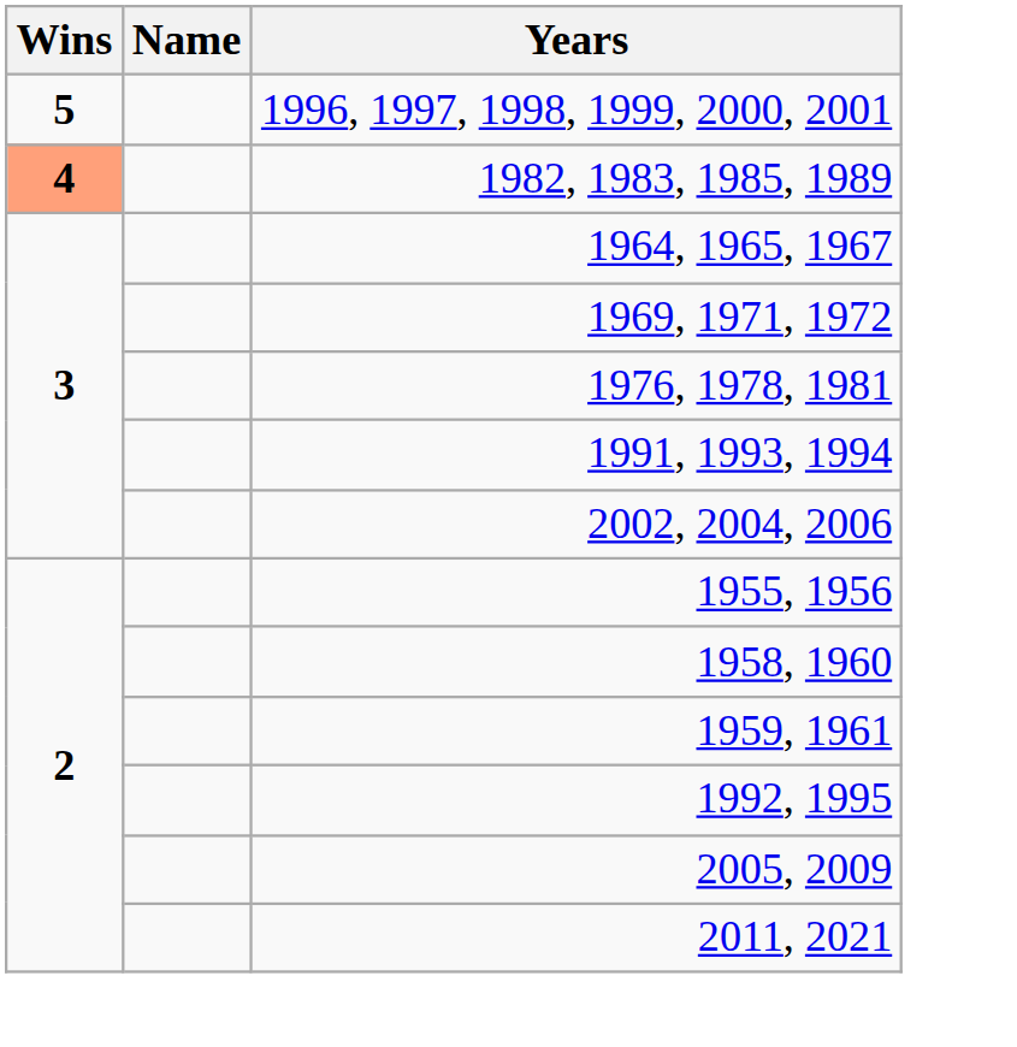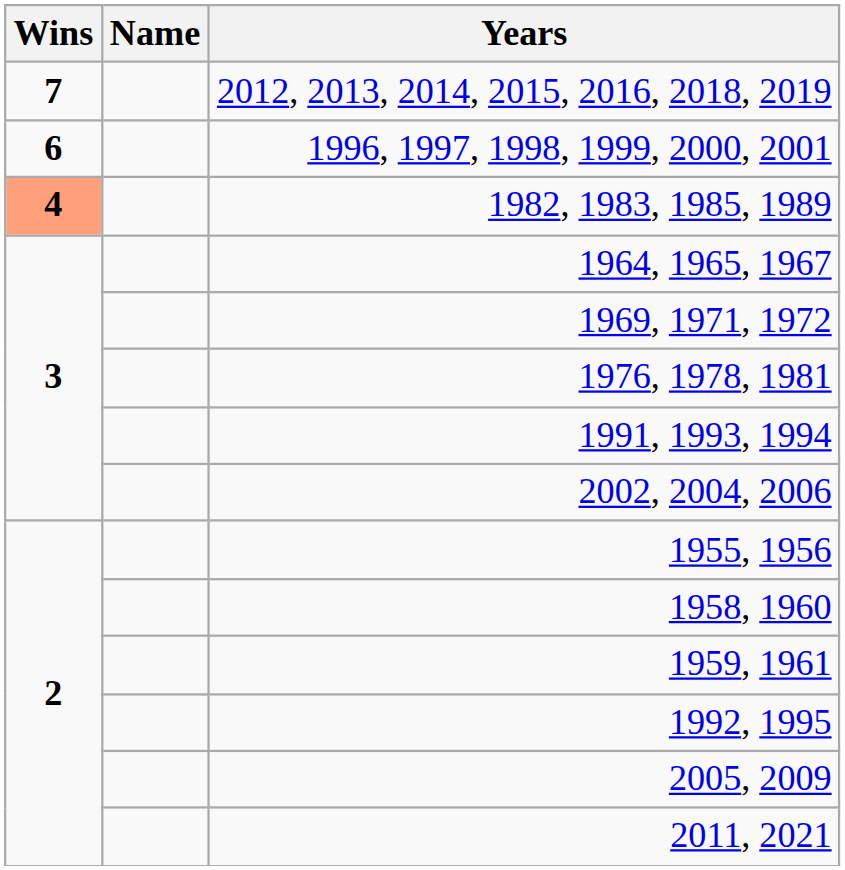+ row: 7 | 2012, 2013, 2014, 2015, 2016, 2018, 2019
1996, 1997, 1998, 1999, 2000, 2001 | Wins: 5 -> 6
